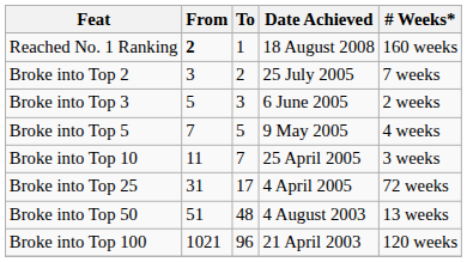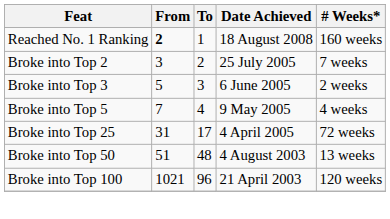Broke into Top 5 | To: 5 -> 4
- row: Broke into Top 10 | 11 | 7 | 25 April 2005 | 3 weeks
